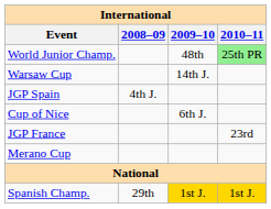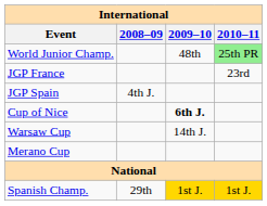rows swapped: JGP France <-> Warsaw Cup
Cup of Nice | 2009–10: normal -> bold
